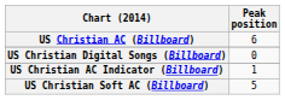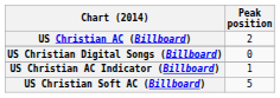US Christian AC (Billboard) | Peak position: 6 -> 2
